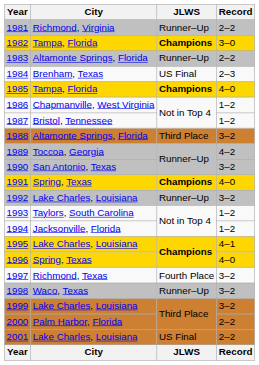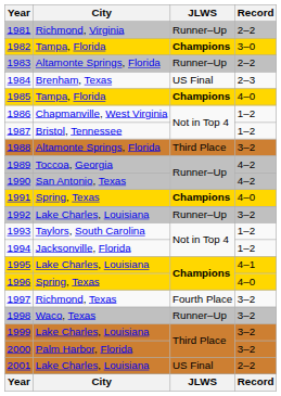1990 | Record: 3–2 -> 4–2
2000 | Record: 2–2 -> 3–2
